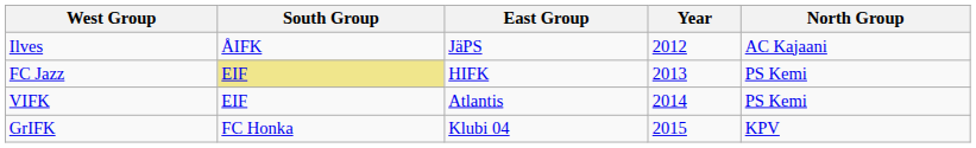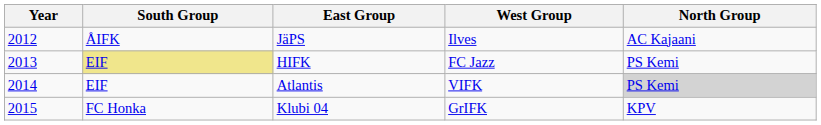columns swapped: Year <-> West Group
Atlantis | North Group: no background -> lightgrey background
